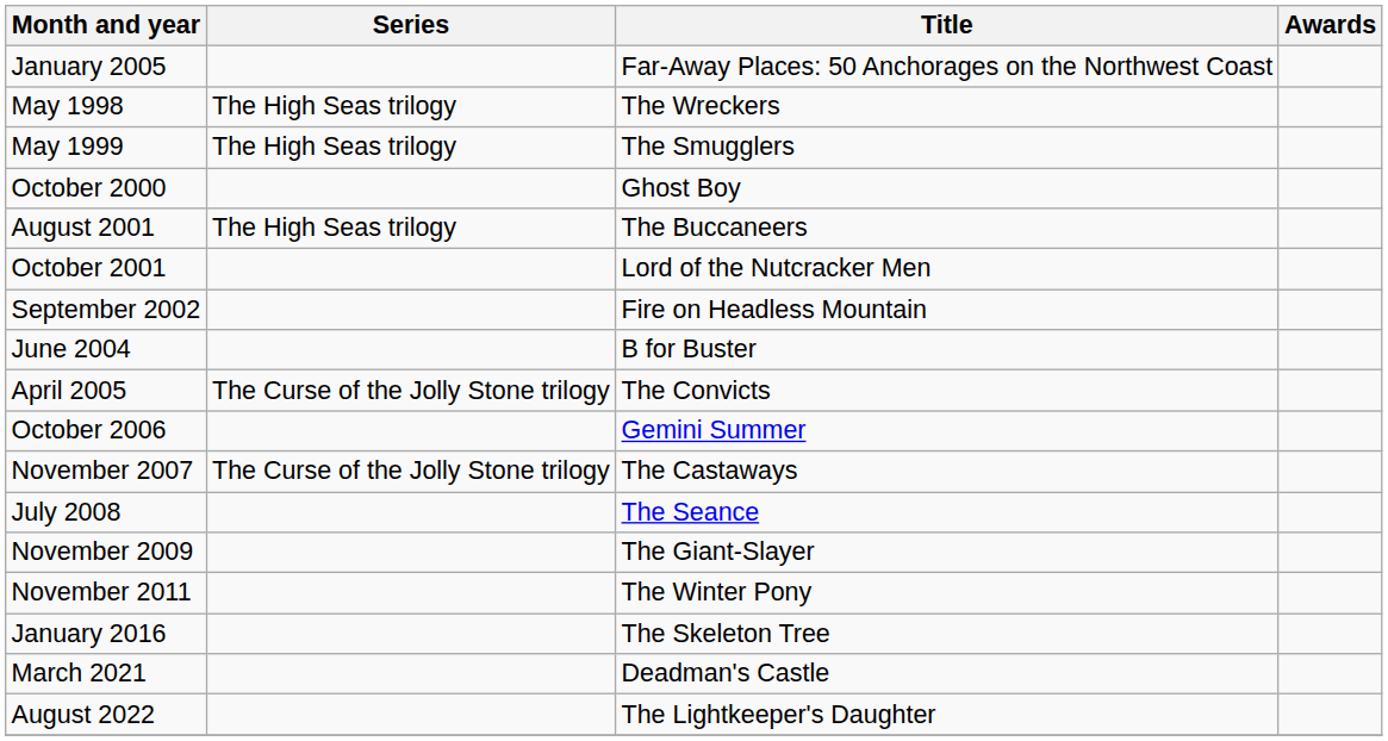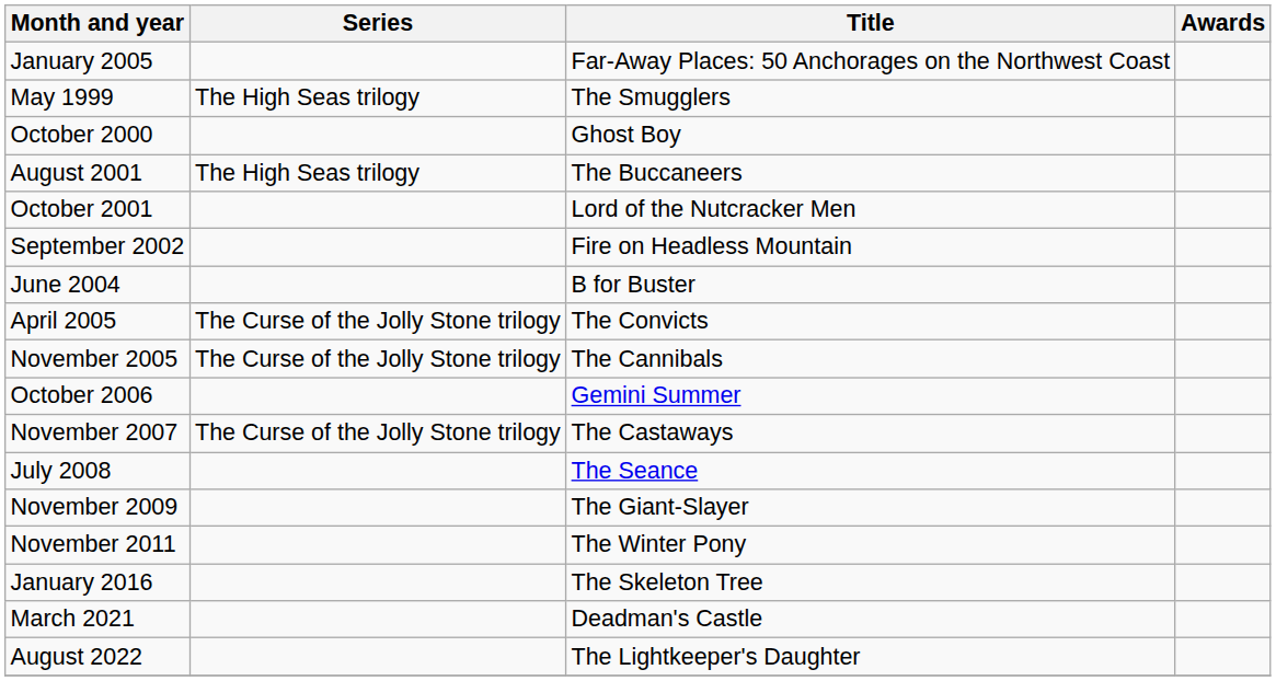- row: May 1998 | The High Seas trilogy | The Wreckers
+ row: November 2005 | The Curse of the Jolly Stone trilogy | The Cannibals
